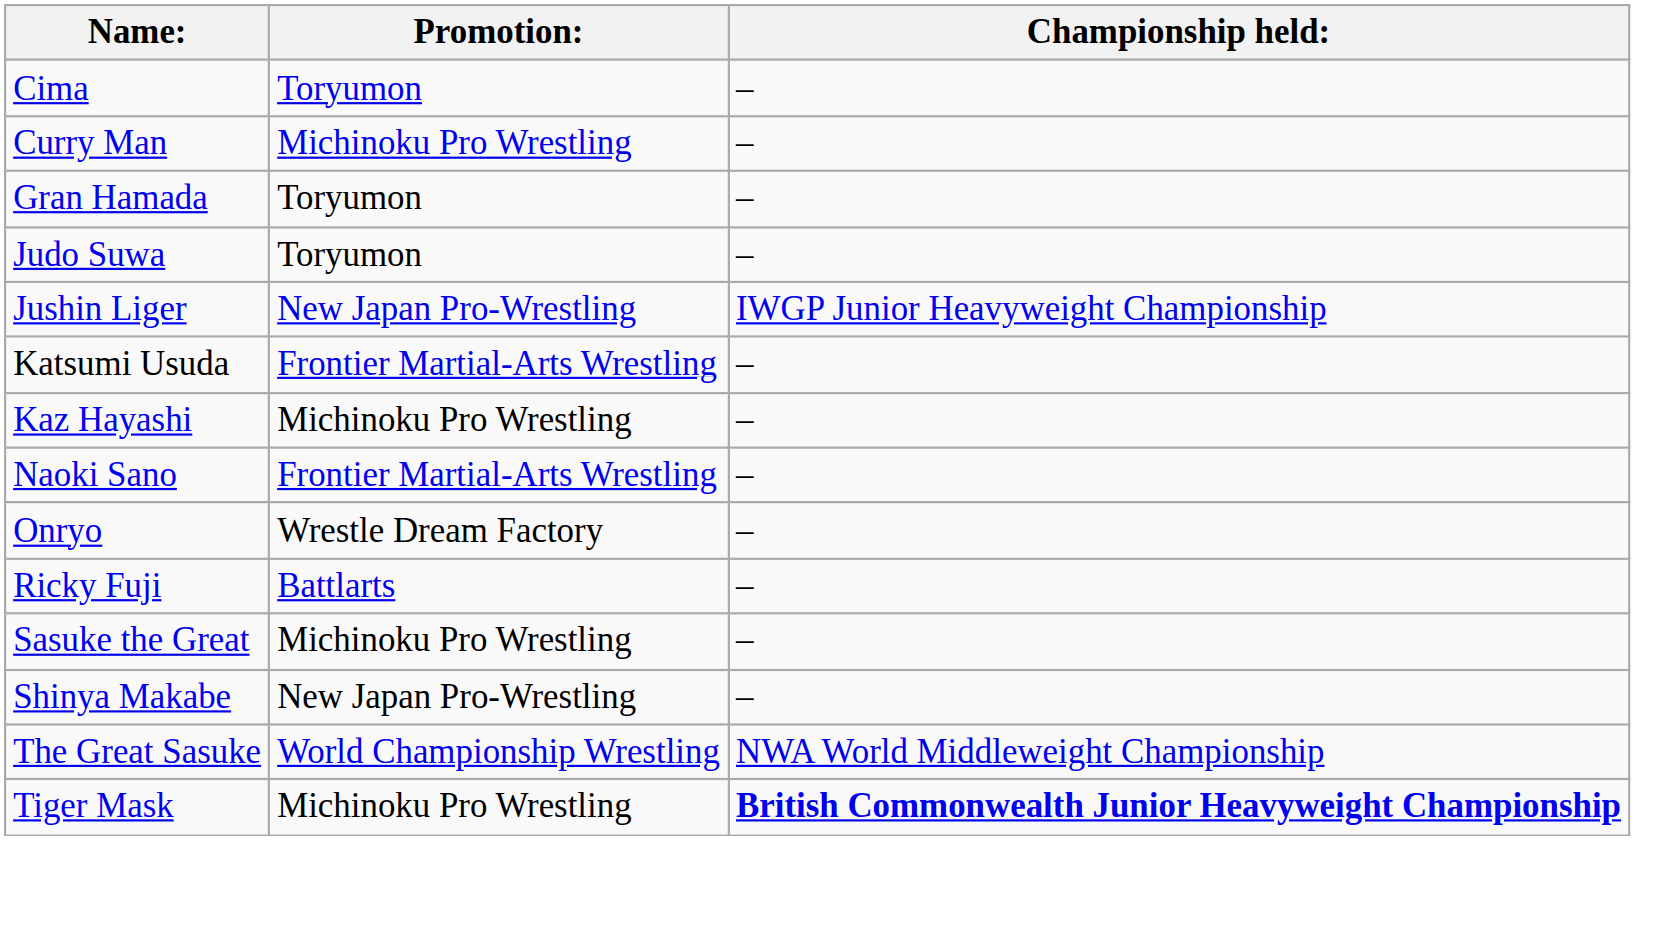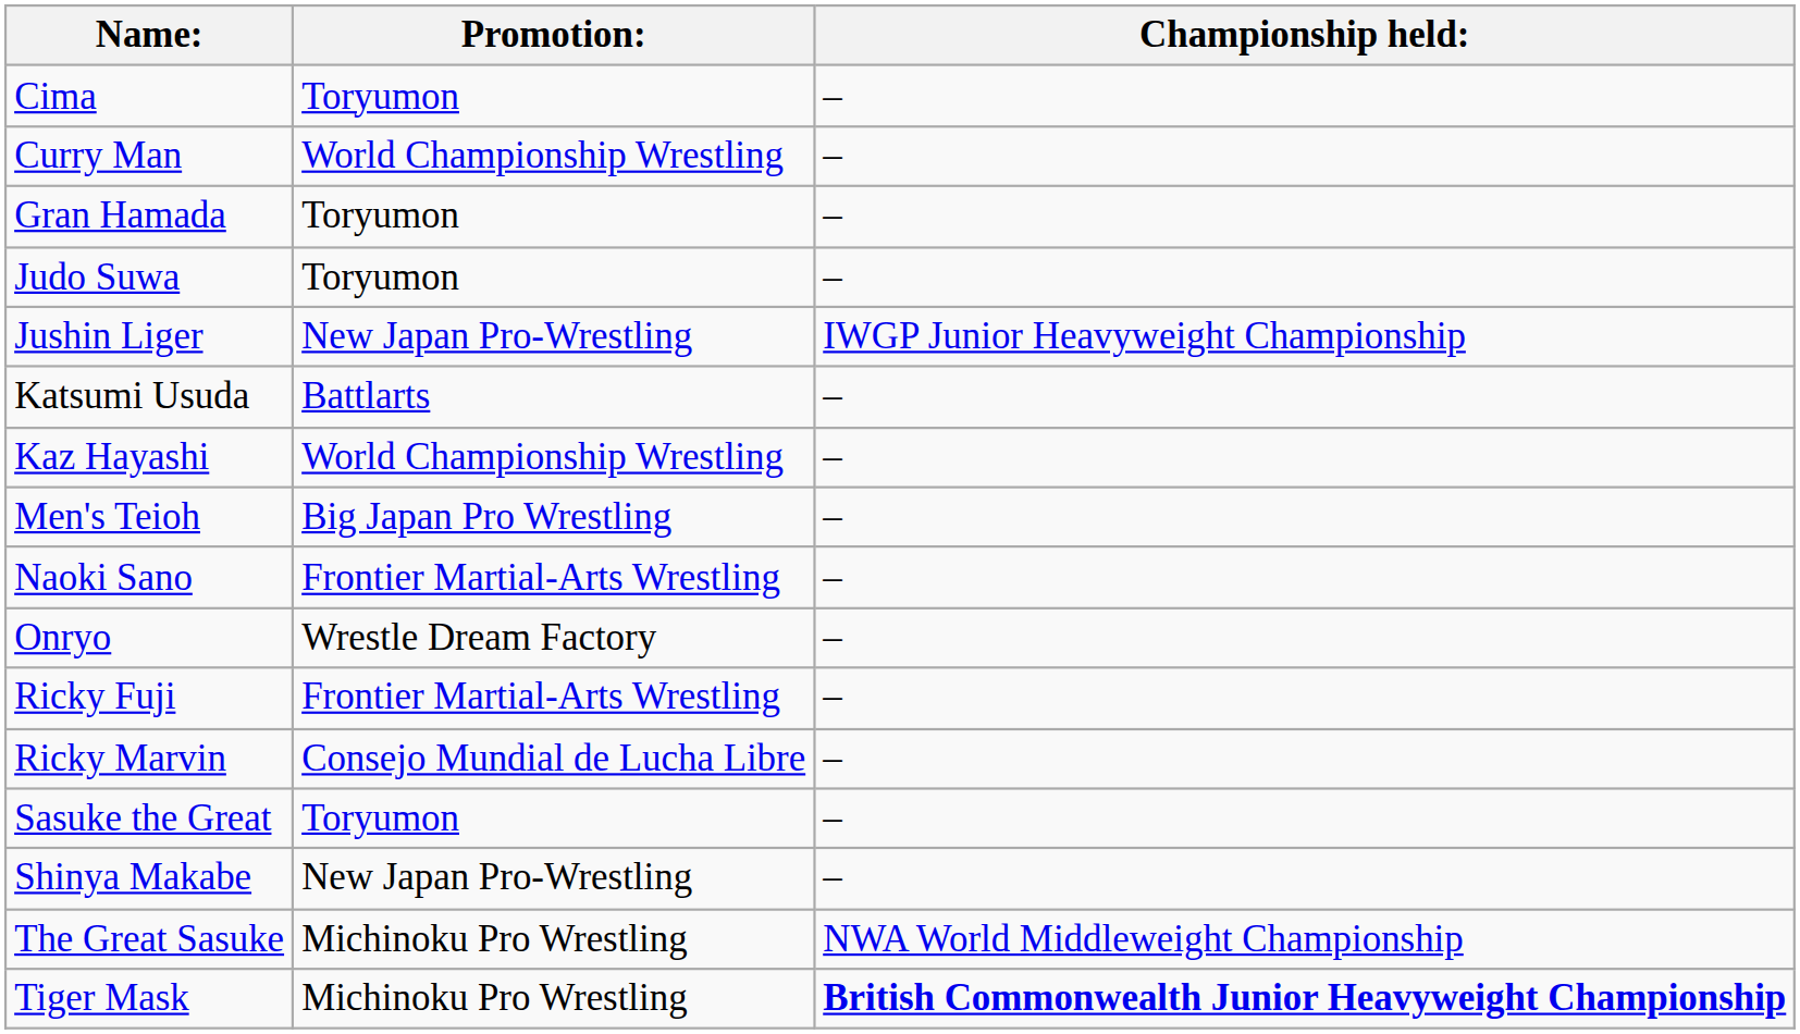Curry Man | Promotion:: Michinoku Pro Wrestling -> World Championship Wrestling
Katsumi Usuda | Promotion:: Frontier Martial-Arts Wrestling -> Battlarts
Kaz Hayashi | Promotion:: Michinoku Pro Wrestling -> World Championship Wrestling
+ row: Men's Teioh | Big Japan Pro Wrestling | –
Ricky Fuji | Promotion:: Battlarts -> Frontier Martial-Arts Wrestling
+ row: Ricky Marvin | Consejo Mundial de Lucha Libre | –
Sasuke the Great | Promotion:: Michinoku Pro Wrestling -> Toryumon
The Great Sasuke | Promotion:: World Championship Wrestling -> Michinoku Pro Wrestling
